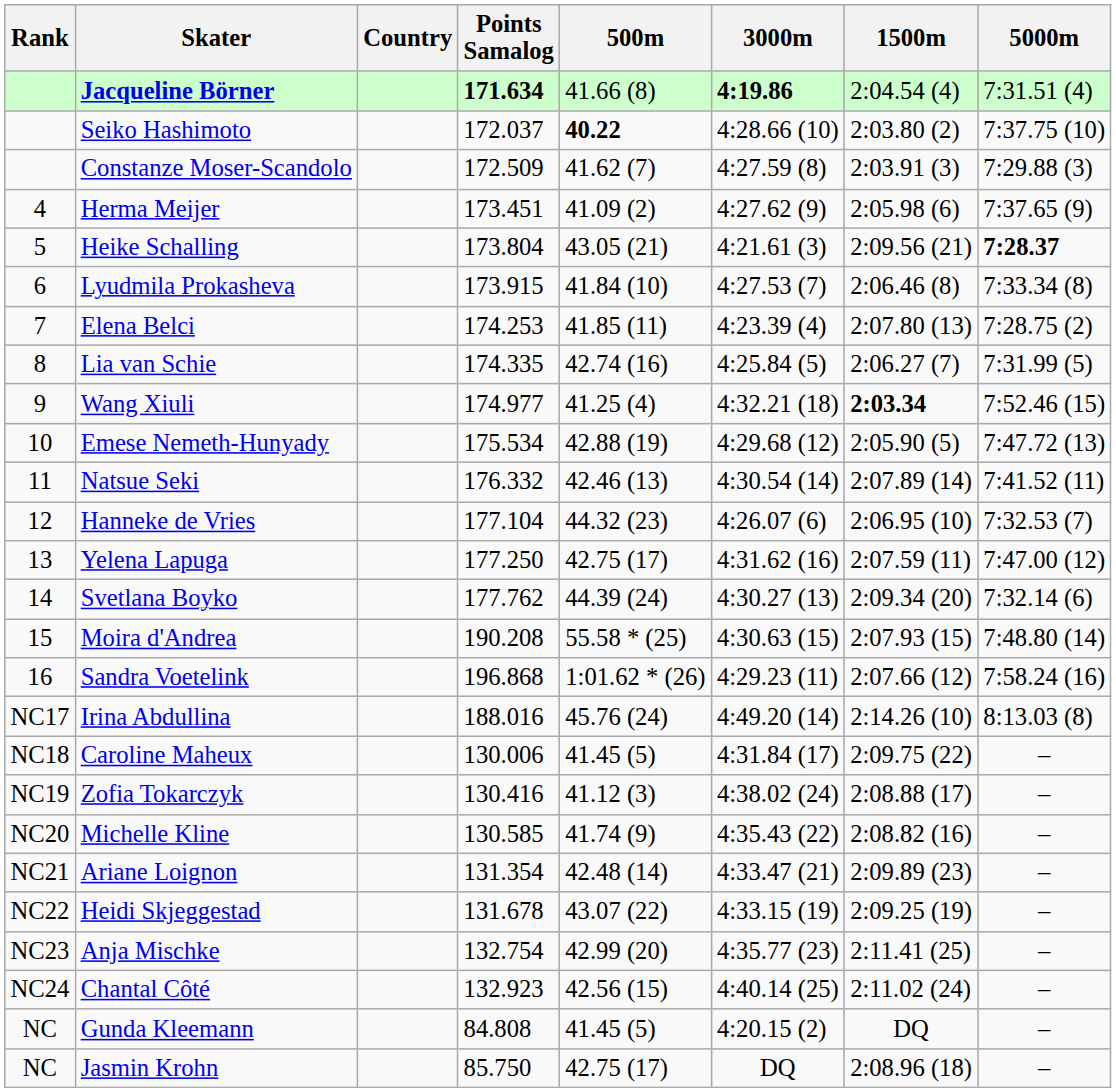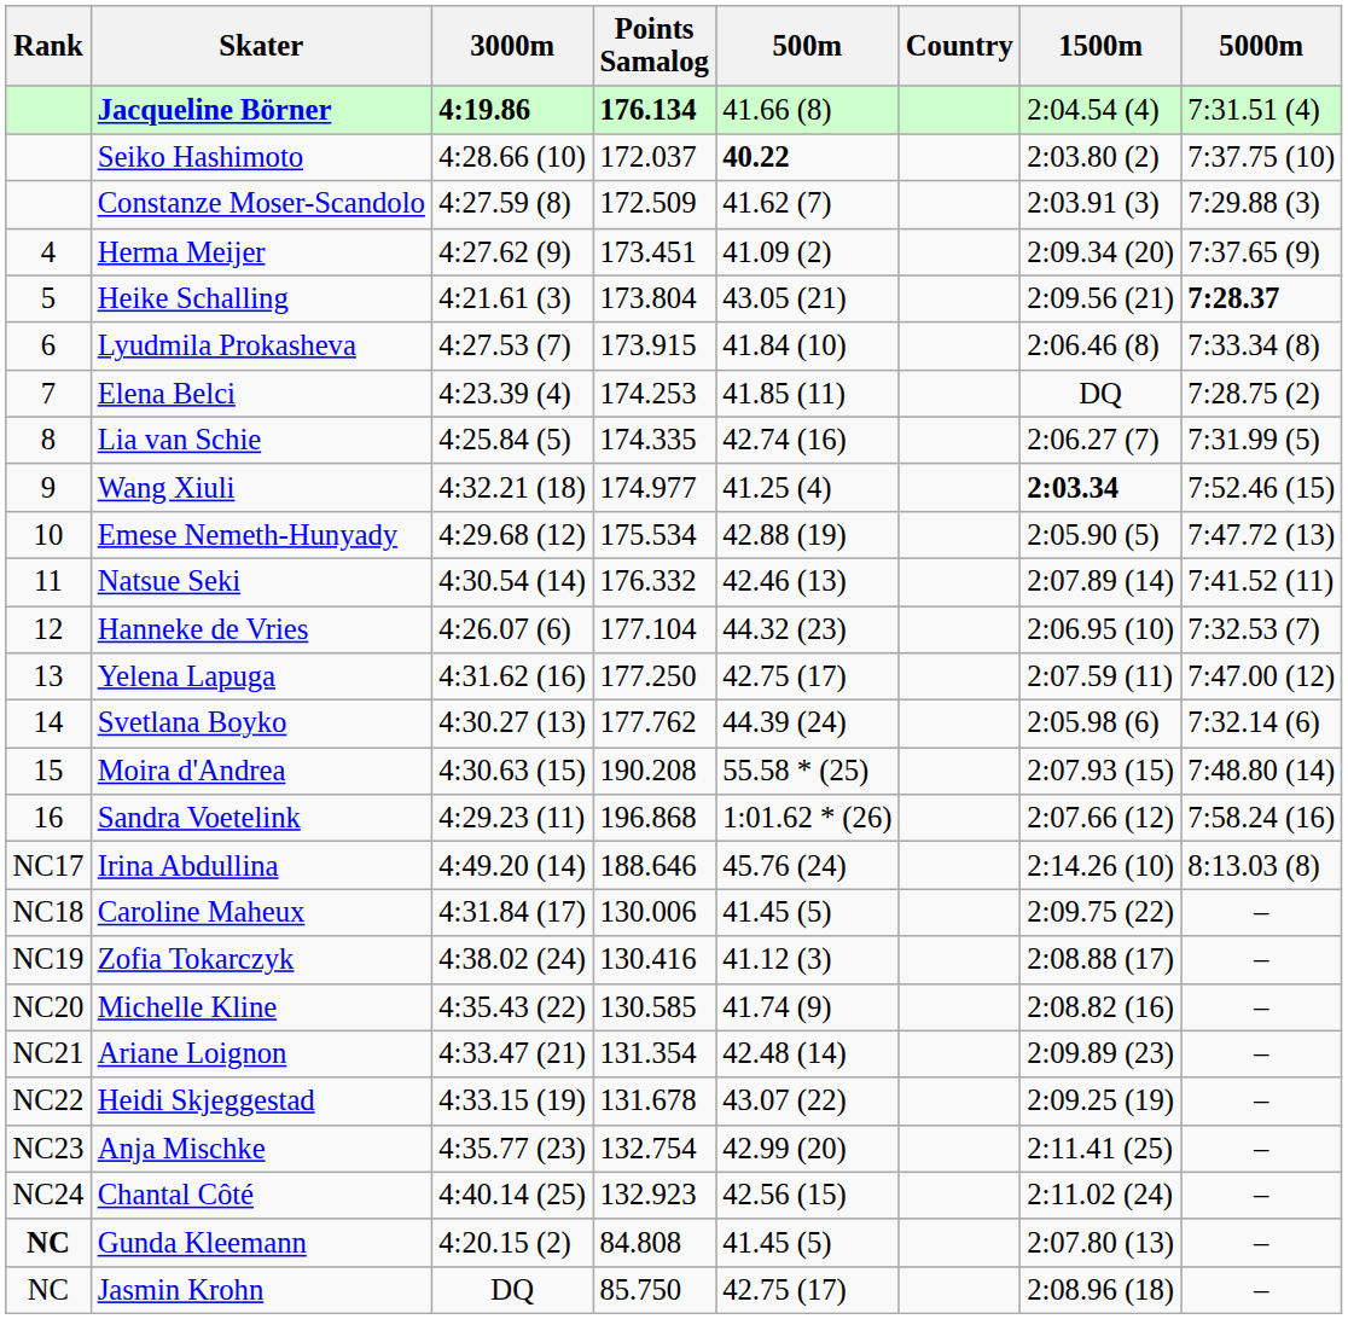columns swapped: Country <-> 3000m
Jacqueline Börner | Points Samalog: 171.634 -> 176.134
Herma Meijer | 1500m: 2:05.98 (6) -> 2:09.34 (20)
Elena Belci | 1500m: 2:07.80 (13) -> DQ
Svetlana Boyko | 1500m: 2:09.34 (20) -> 2:05.98 (6)
Irina Abdullina | Points Samalog: 188.016 -> 188.646
Gunda Kleemann | Rank: normal -> bold
Gunda Kleemann | 1500m: DQ -> 2:07.80 (13)
